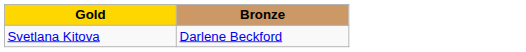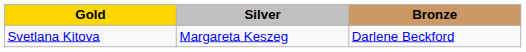+ column: Silver | Margareta Keszeg
